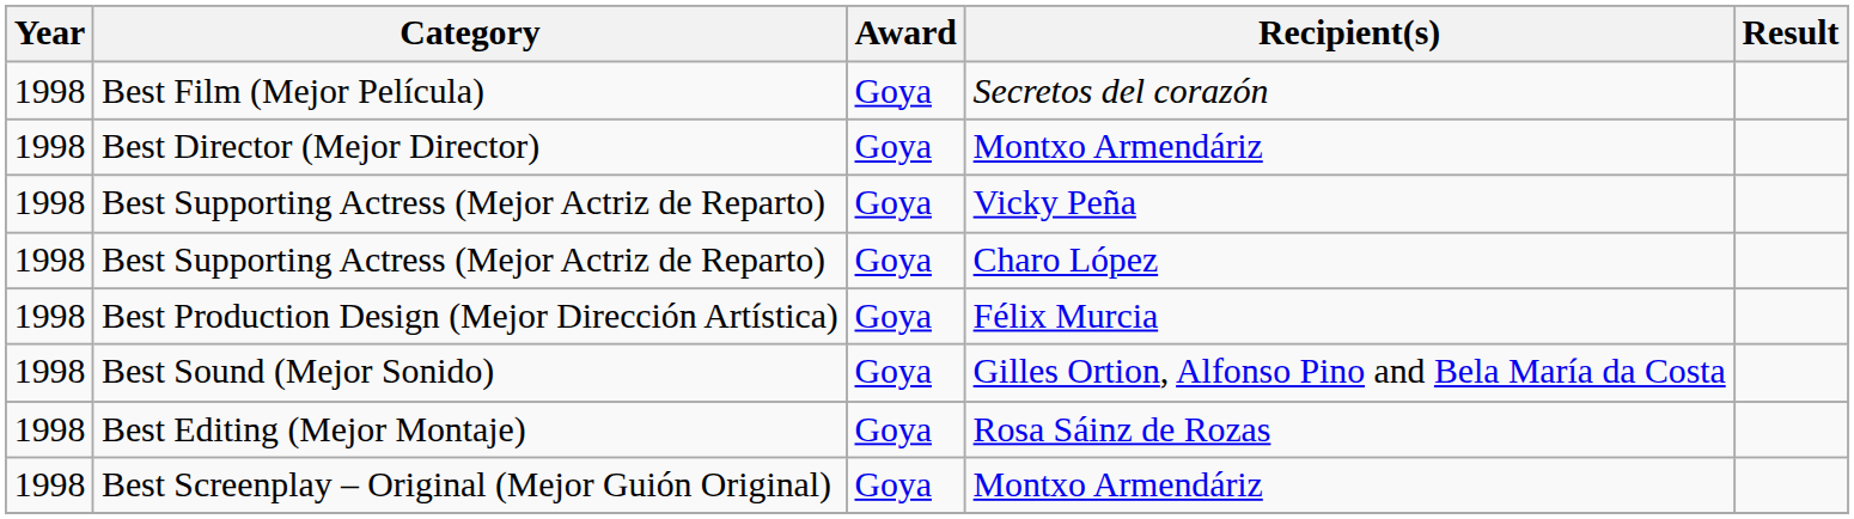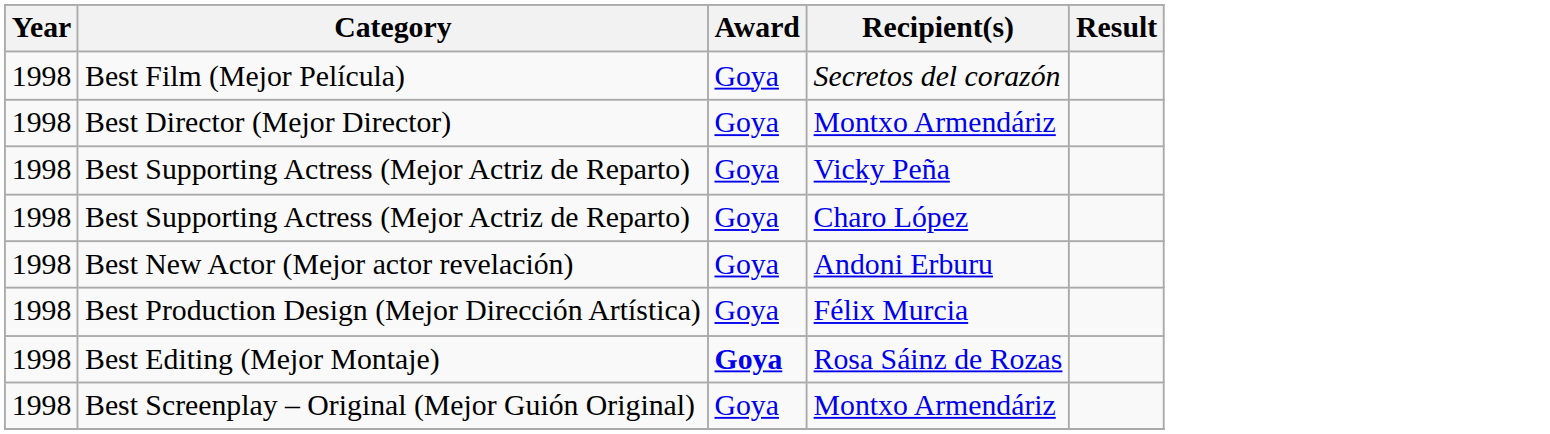+ row: 1998 | Best New Actor (Mejor actor revelación) | Goya | Andoni Erburu
- row: 1998 | Best Sound (Mejor Sonido) | Goya | Gilles Ortion, Alfonso Pino and Bela María da Costa
Best Editing (Mejor Montaje) | Award: normal -> bold
